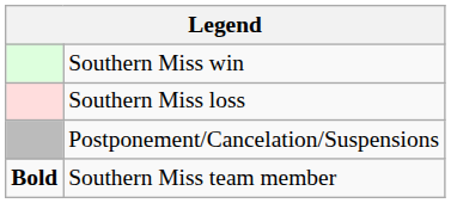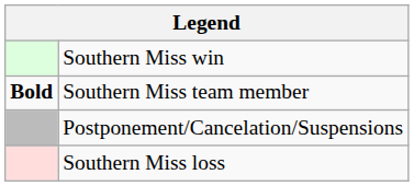rows swapped: Southern Miss loss <-> Southern Miss team member
